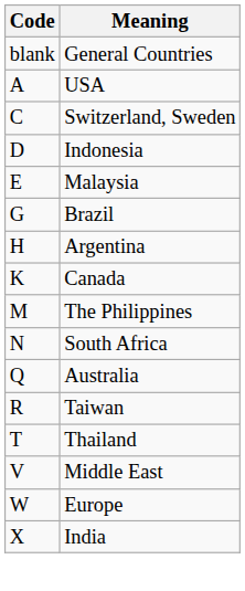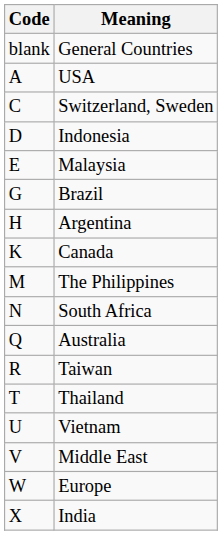+ row: U | Vietnam
